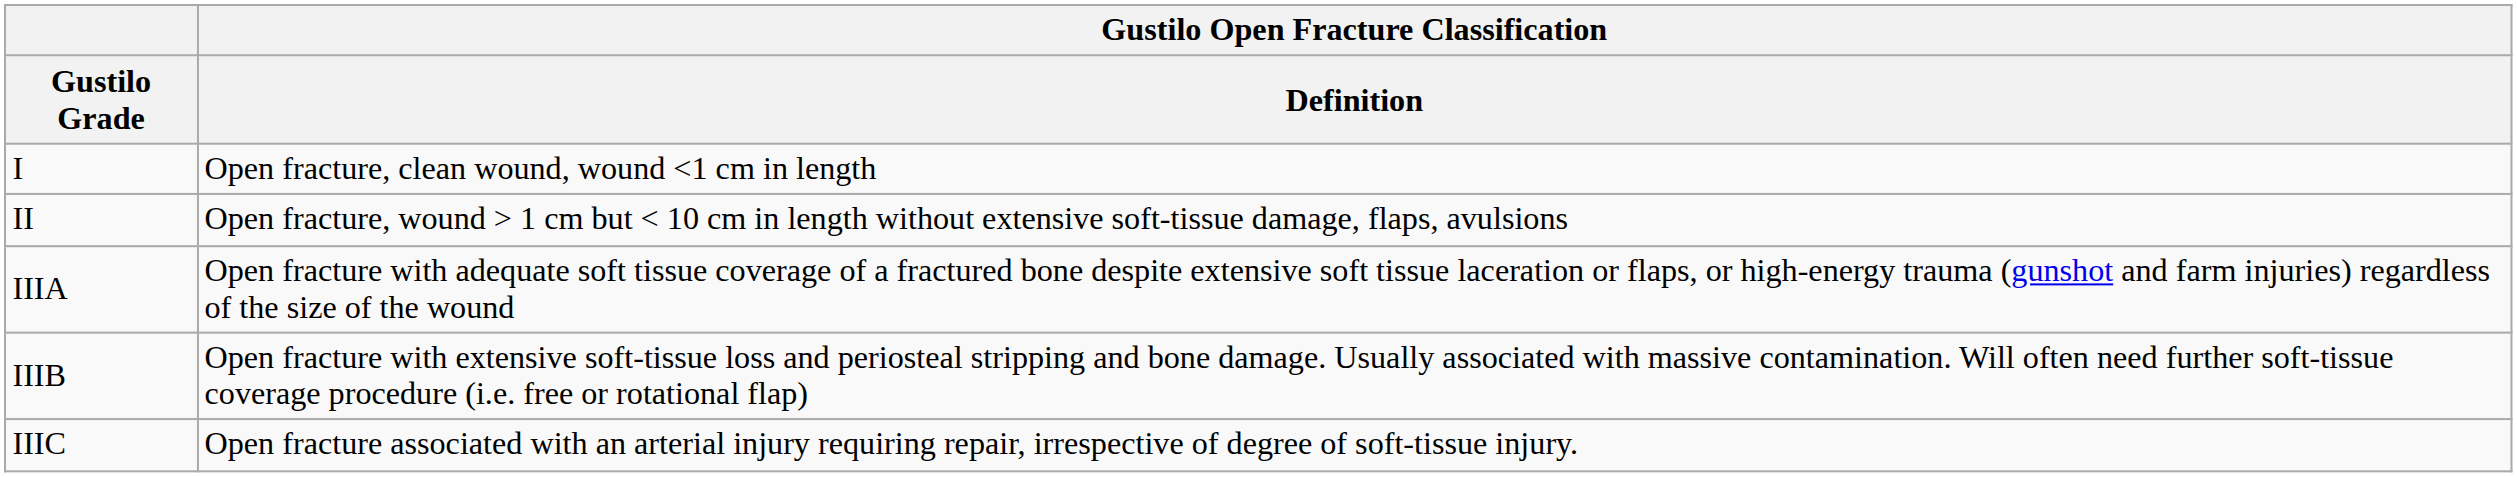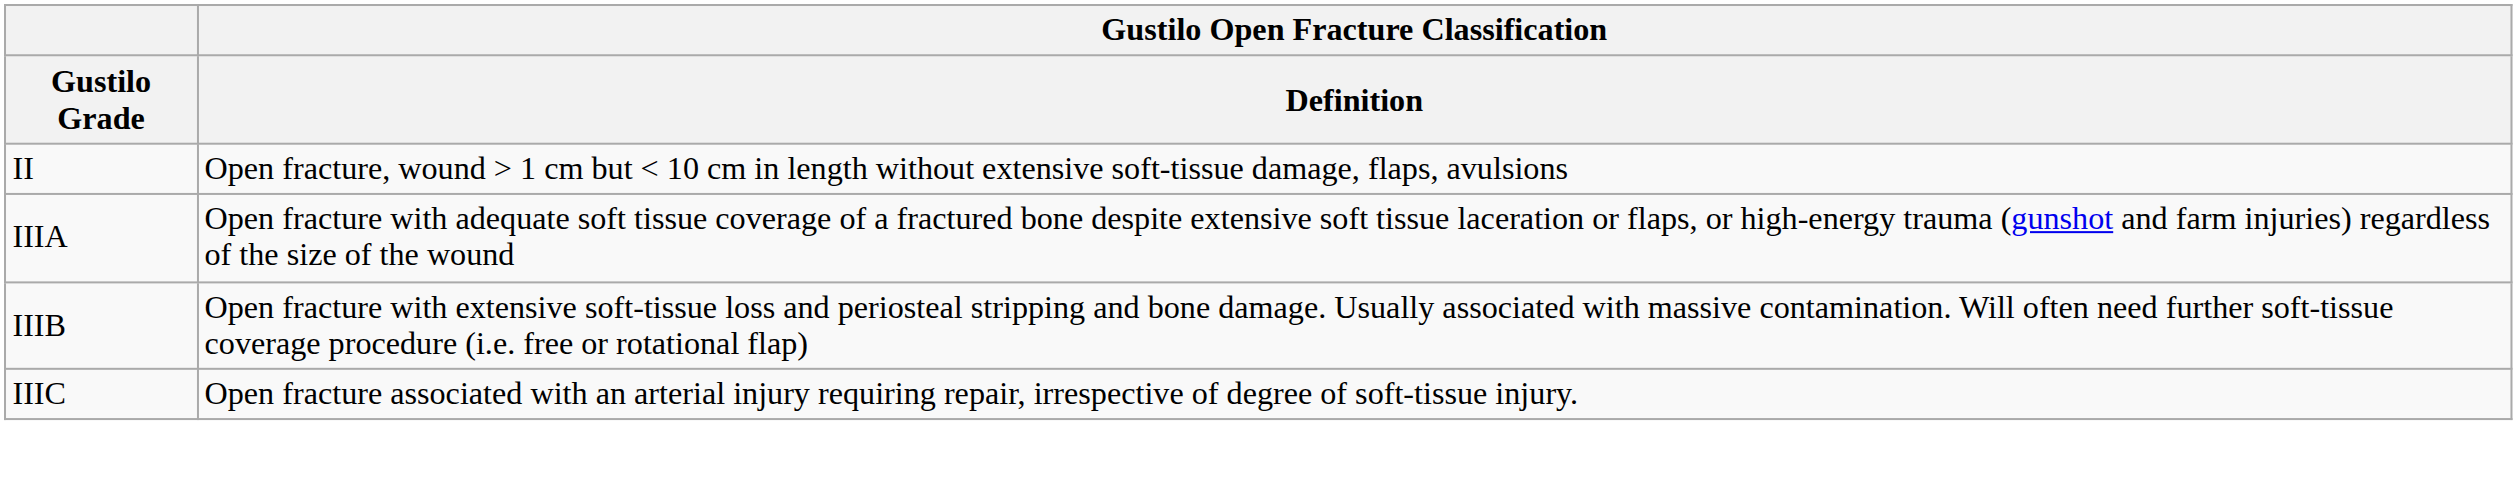- row: I | Open fracture, clean wound, wound <1 cm in length
